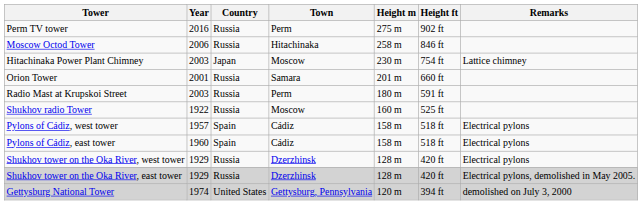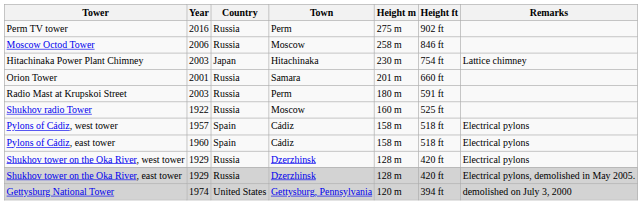Moscow Octod Tower | Town: Hitachinaka -> Moscow
Hitachinaka Power Plant Chimney | Town: Moscow -> Hitachinaka
